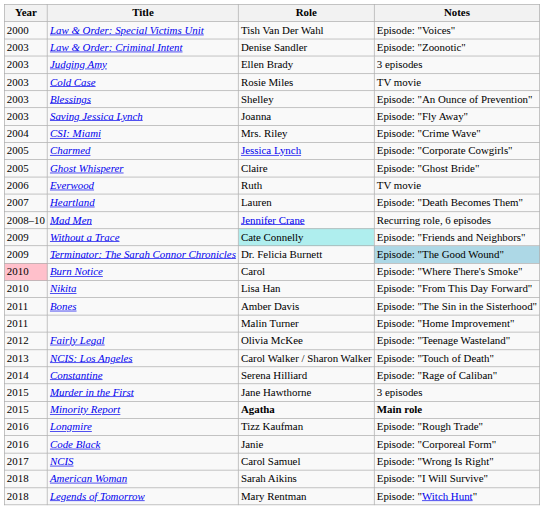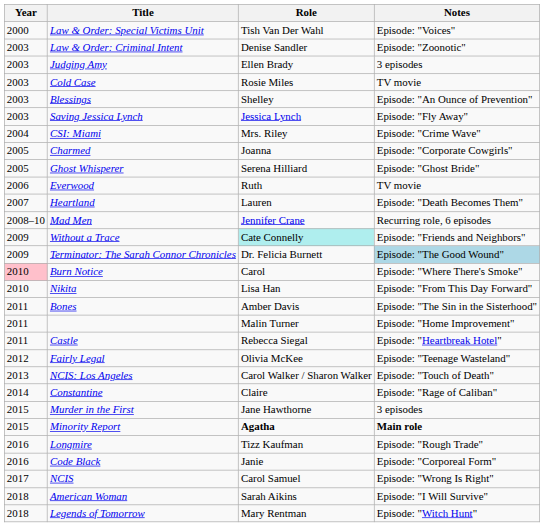Saving Jessica Lynch | Role: Joanna -> Jessica Lynch
Charmed | Role: Jessica Lynch -> Joanna
Ghost Whisperer | Role: Claire -> Serena Hilliard
+ row: 2011 | Castle | Rebecca Siegal | Episode: "Heartbreak Hotel"
Constantine | Role: Serena Hilliard -> Claire
